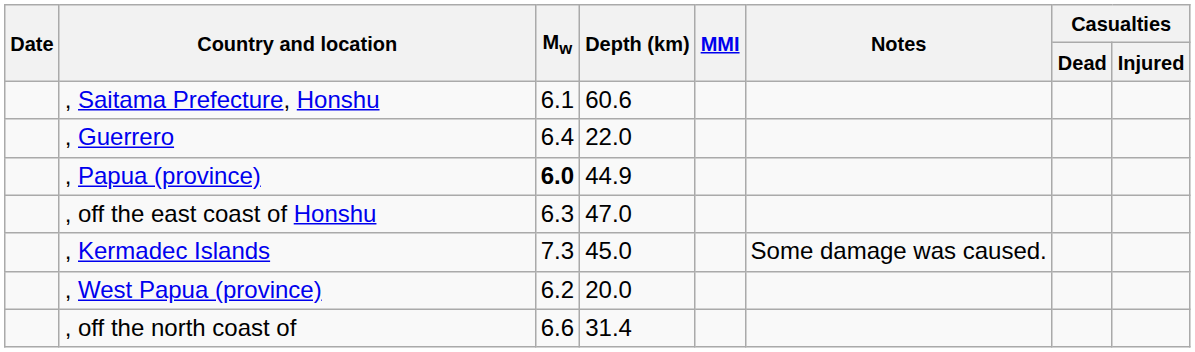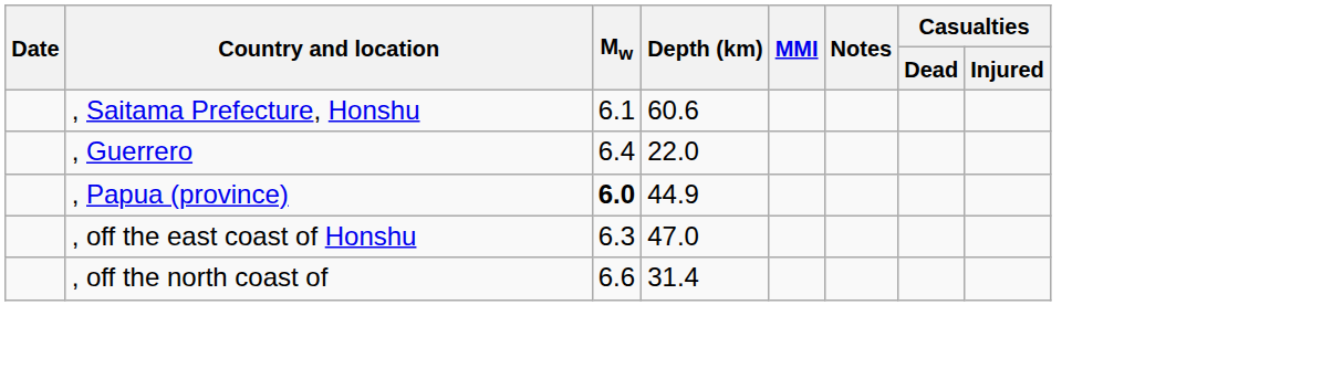- row: , Kermadec Islands | 7.3 | 45.0 | Some damage was caused.
- row: , West Papua (province) | 6.2 | 20.0
